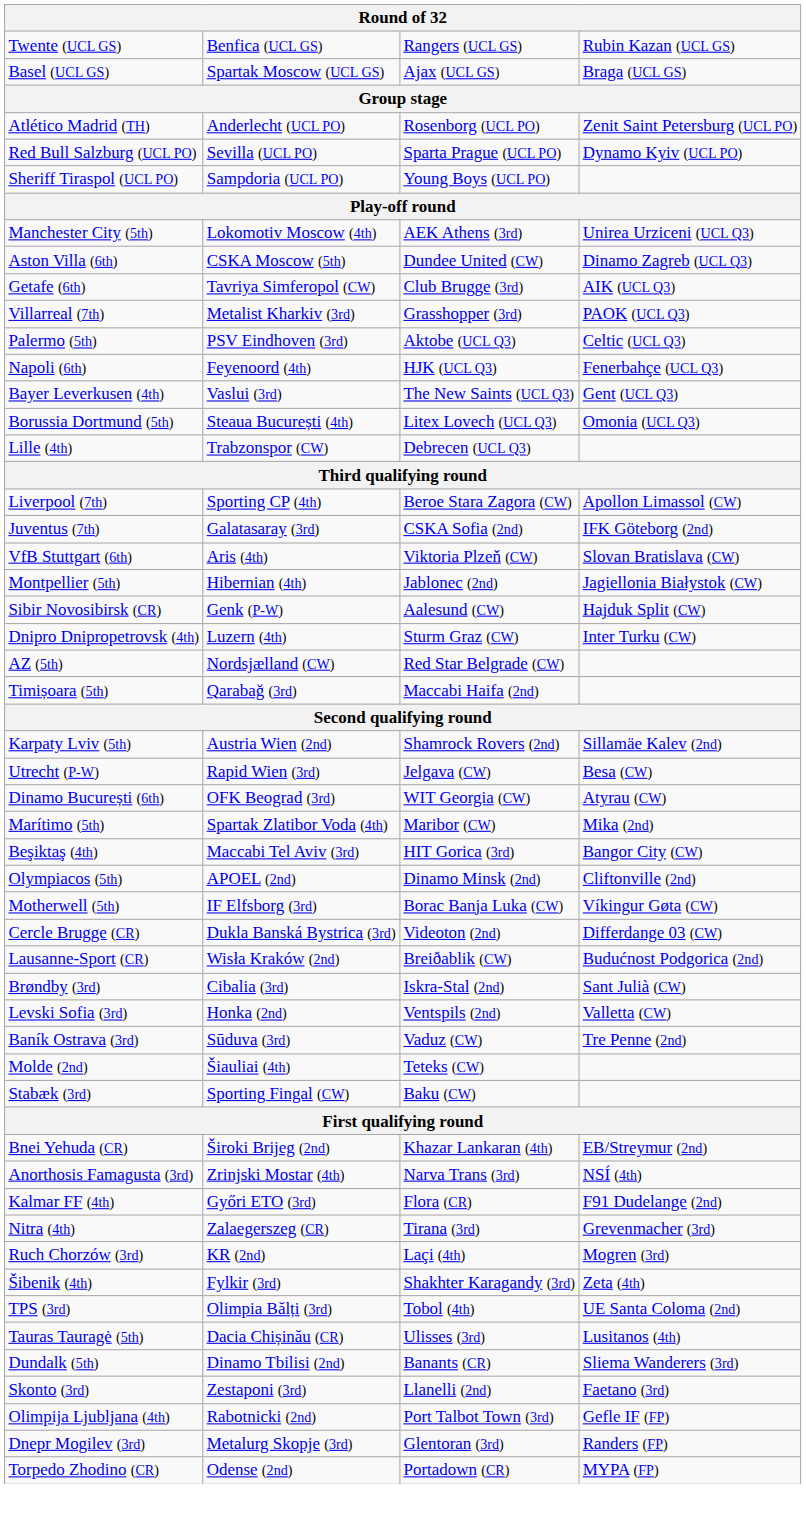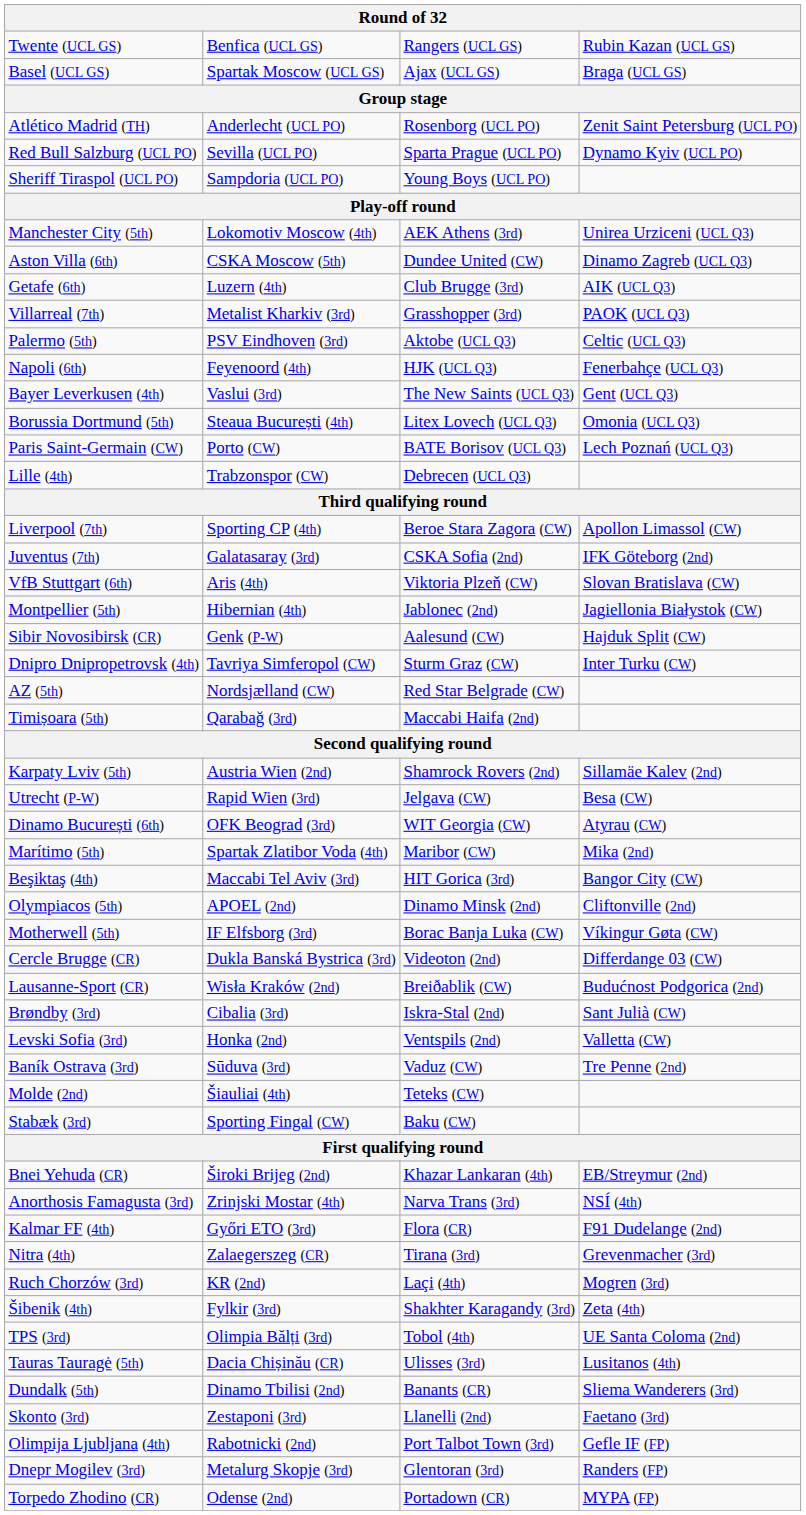Getafe (6th) | column 2: Tavriya Simferopol (CW) -> Luzern (4th)
+ row: Paris Saint-Germain (CW) | Porto (CW) | BATE Borisov (UCL Q3) | Lech Poznań (UCL Q3)
Dnipro Dnipropetrovsk (4th) | column 2: Luzern (4th) -> Tavriya Simferopol (CW)
